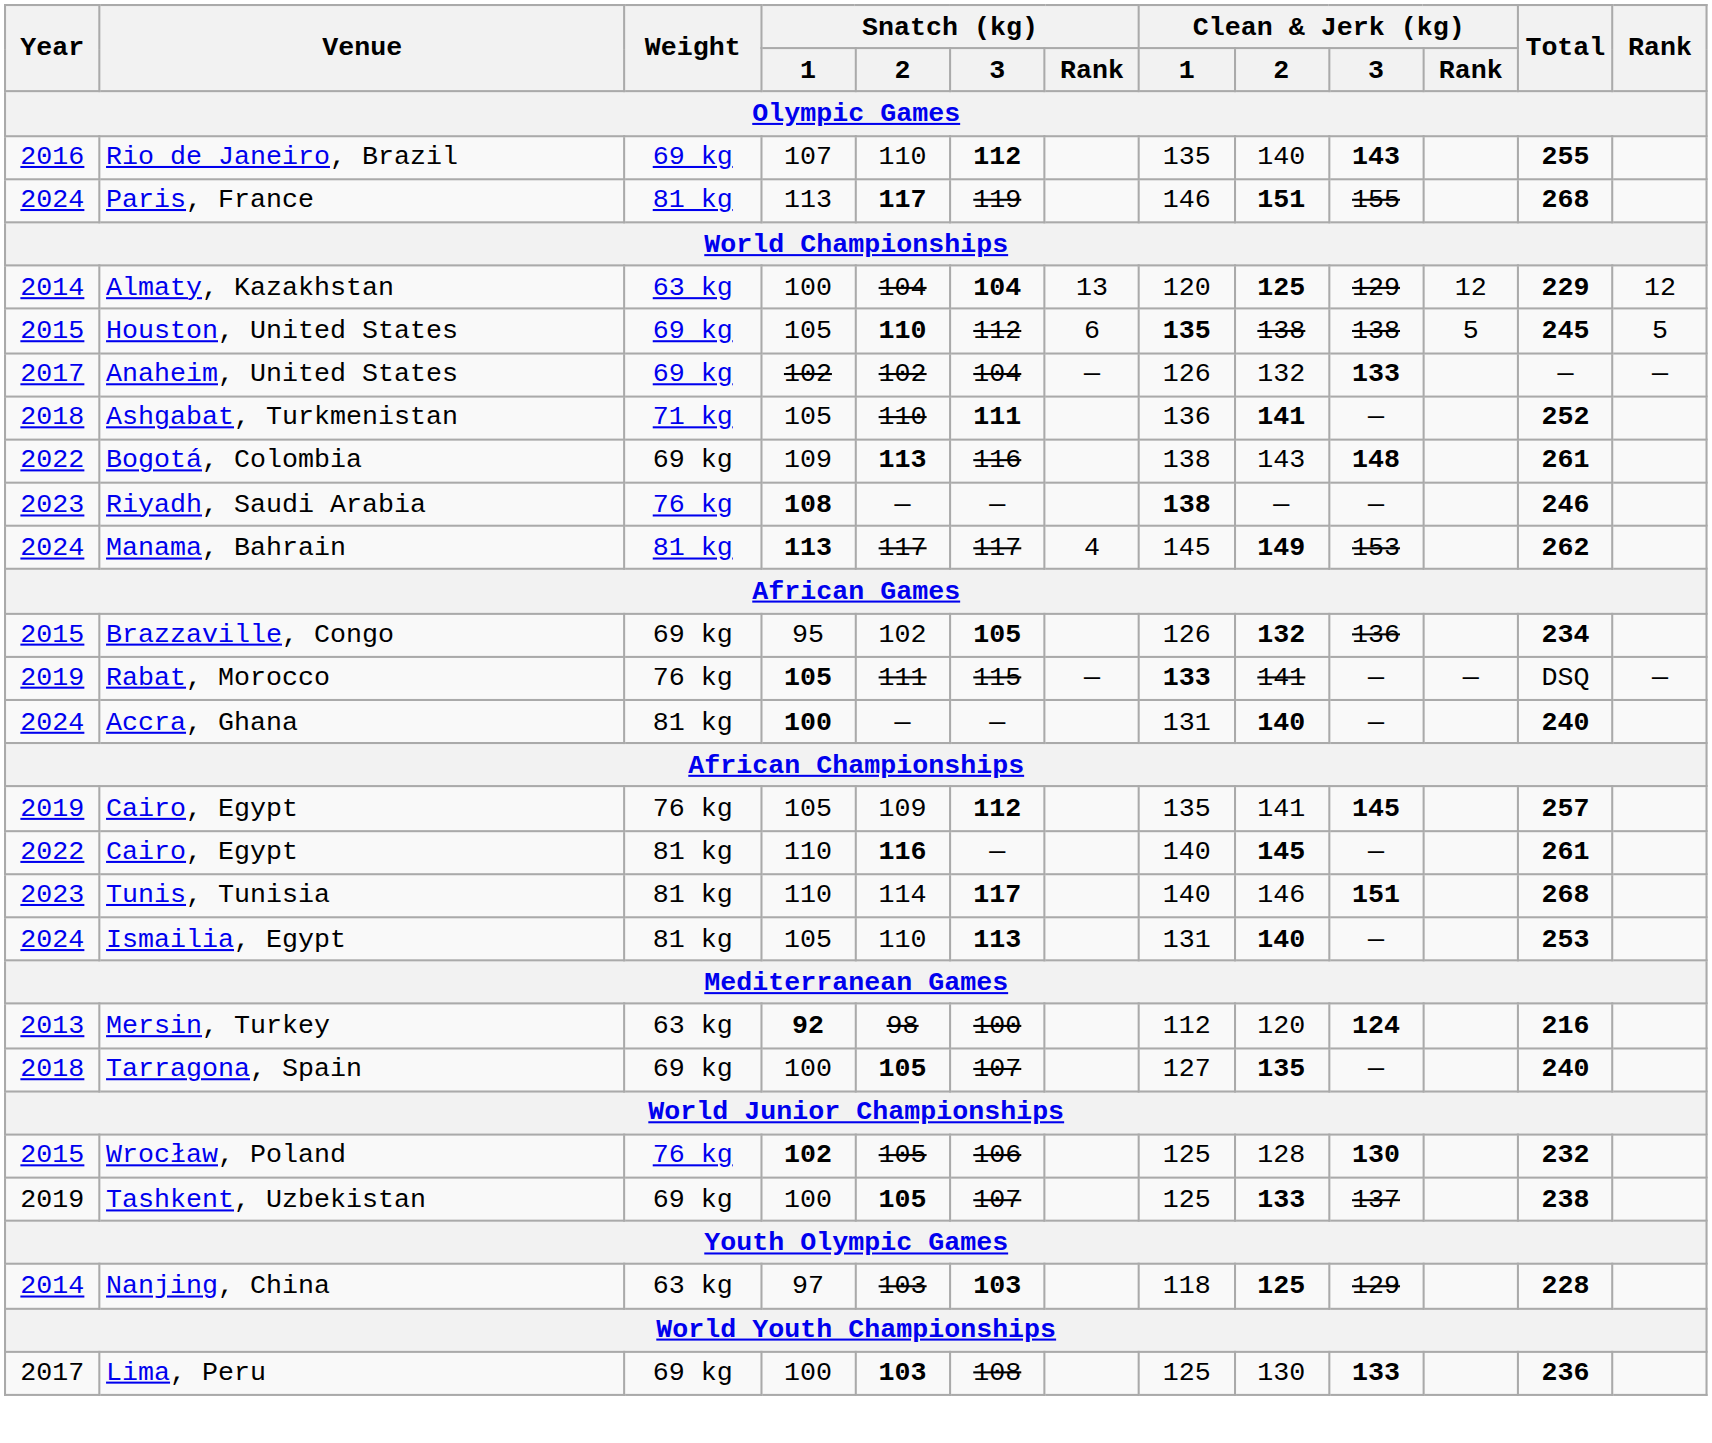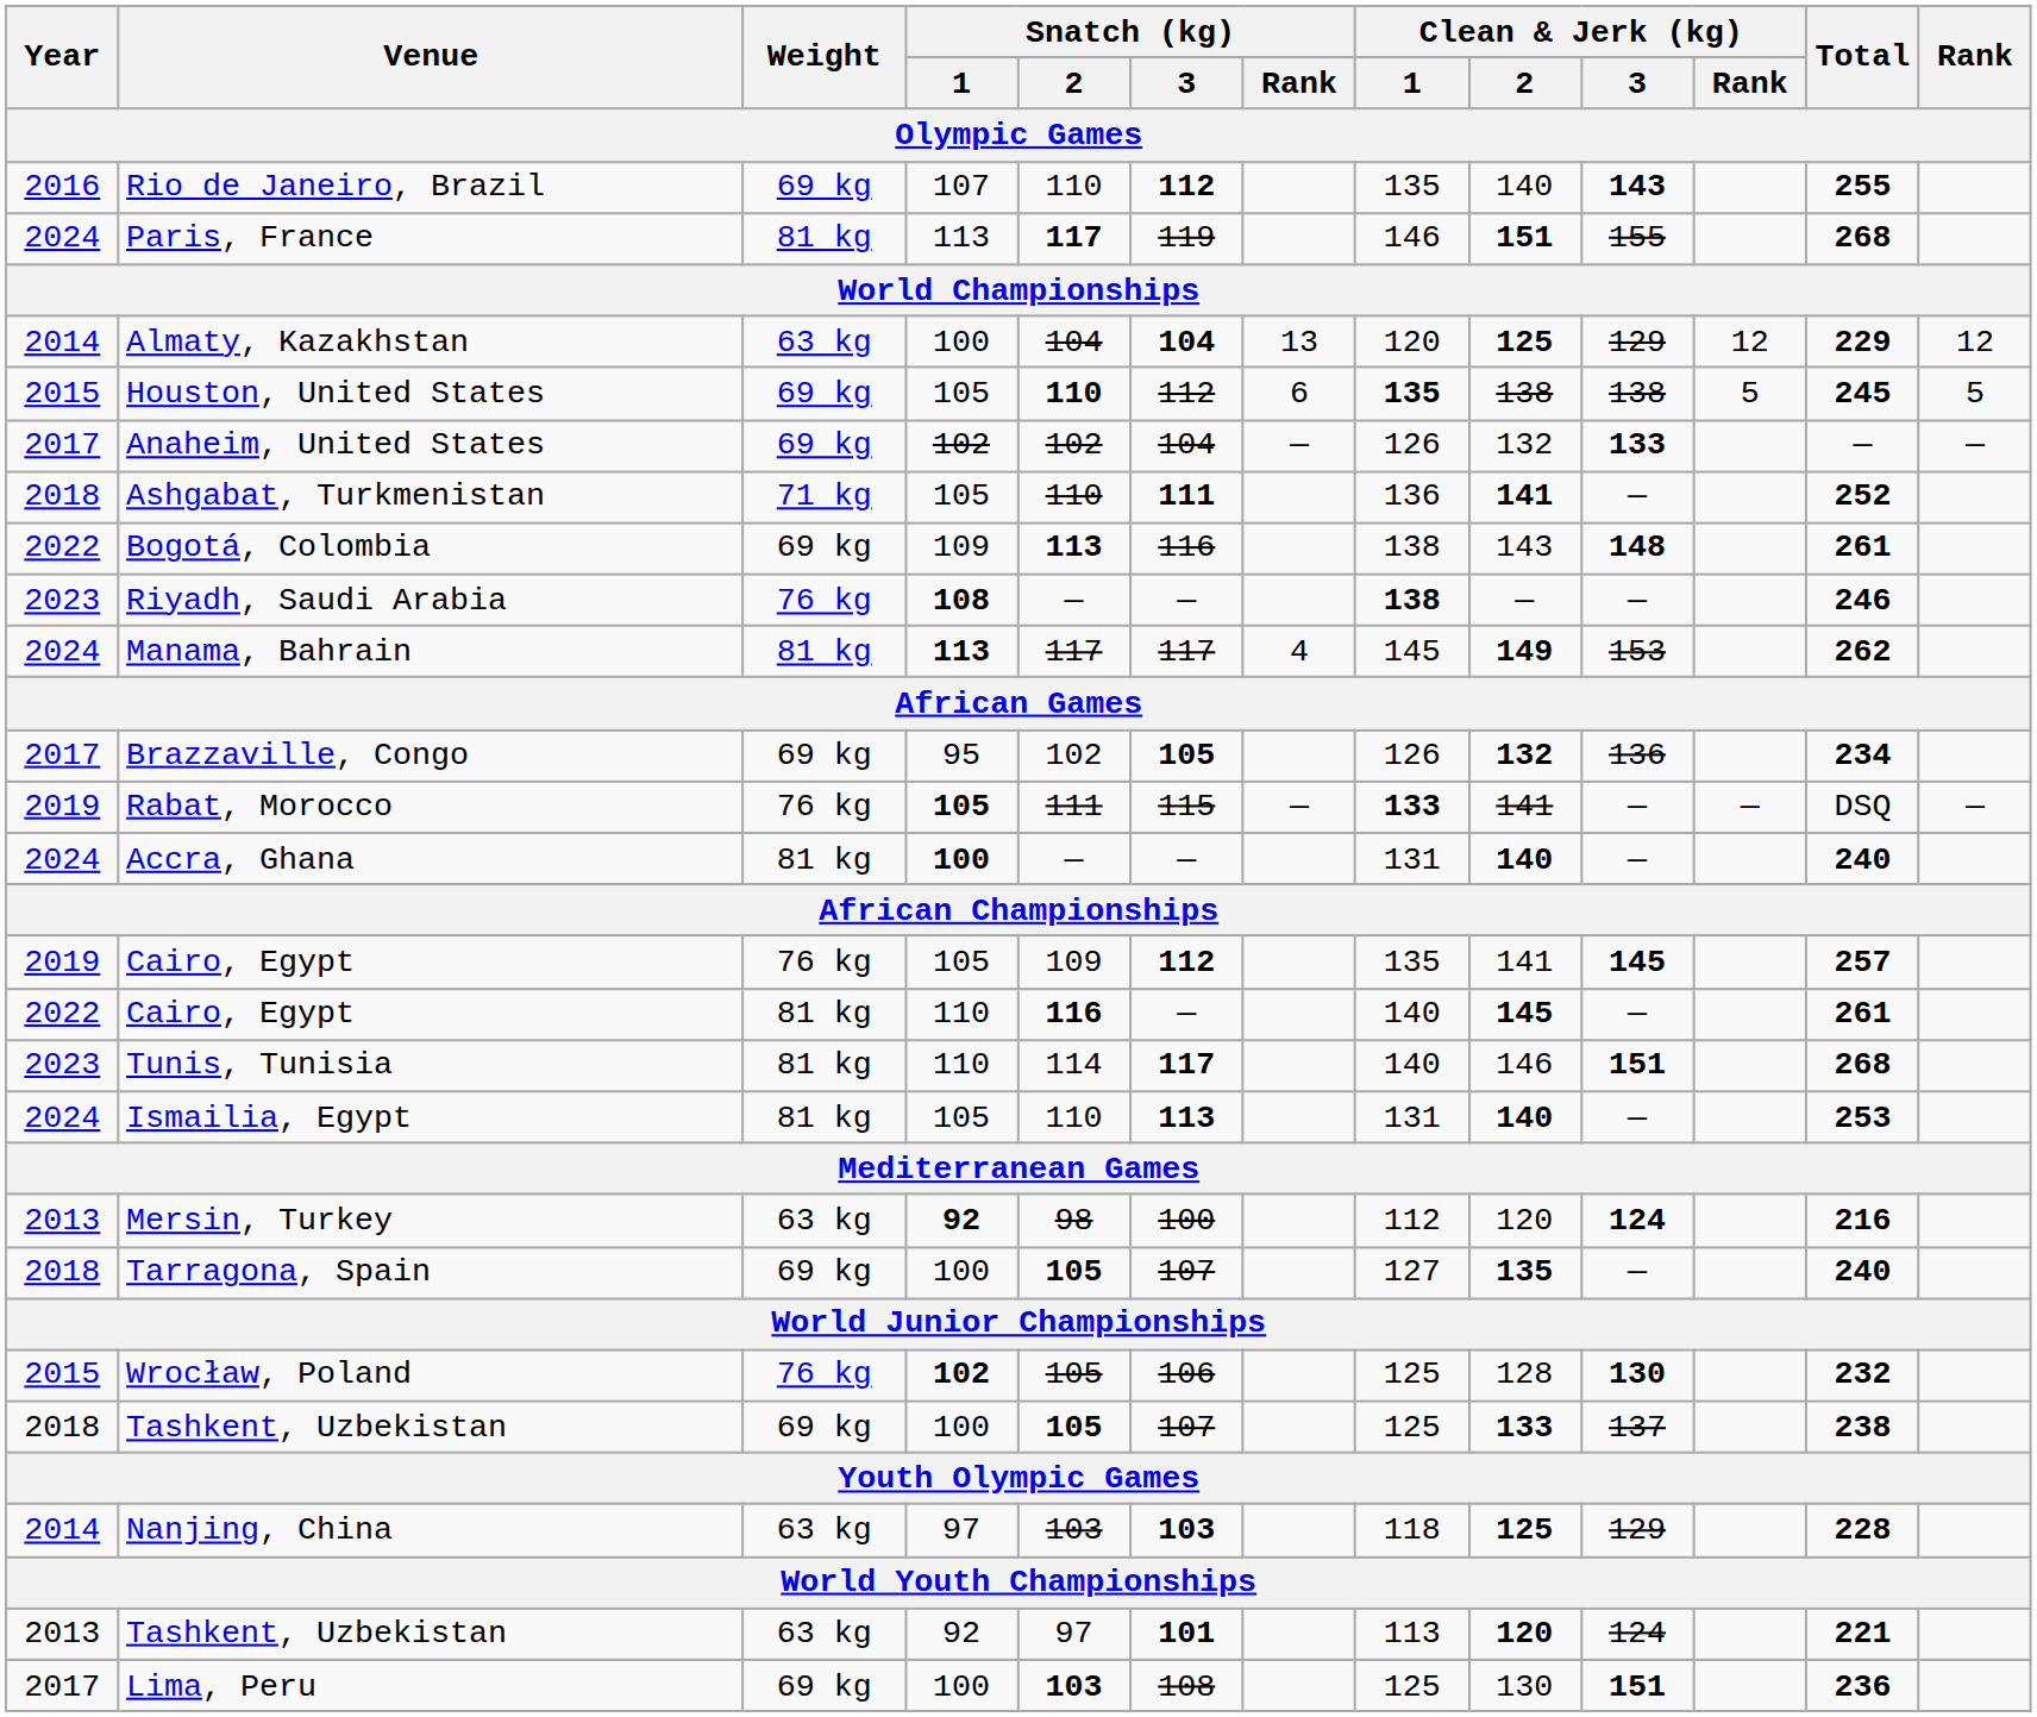Brazzaville, Congo | Year: 2015 -> 2017
Tashkent, Uzbekistan / 100 | Year: 2019 -> 2018
+ row: 2013 | Tashkent, Uzbekistan | 63 kg | 92 | 97 | 101 | 113 | 120 | 124 | 221
Lima, Peru | Clean & Jerk (kg) / 3: 133 -> 151
